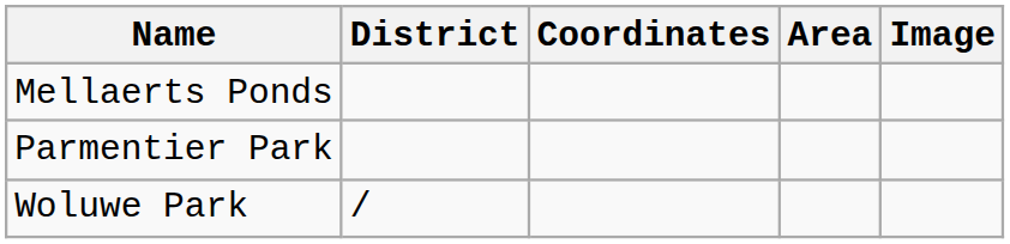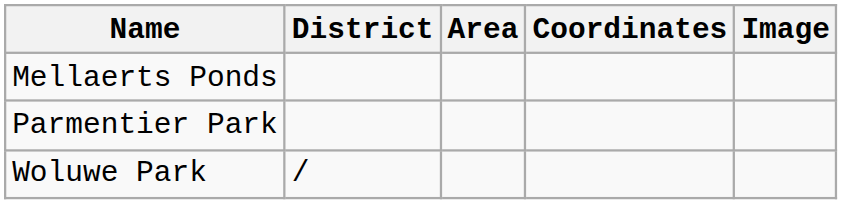columns swapped: Coordinates <-> Area
